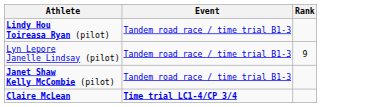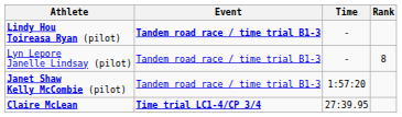+ column: Time | - | - | 1:57:20 | 27:39.95
Lindy Hou Toireasa Ryan (pilot) | Event: normal -> bold
Lyn Lepore Janelle Lindsay (pilot) | Rank: 9 -> 8
